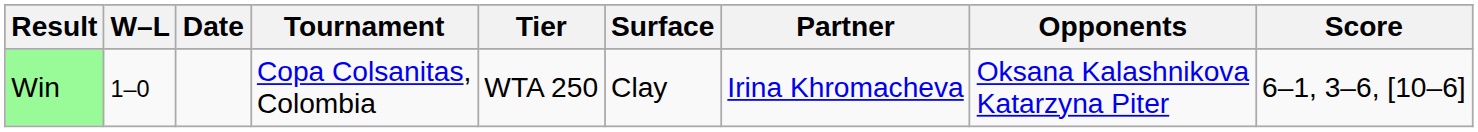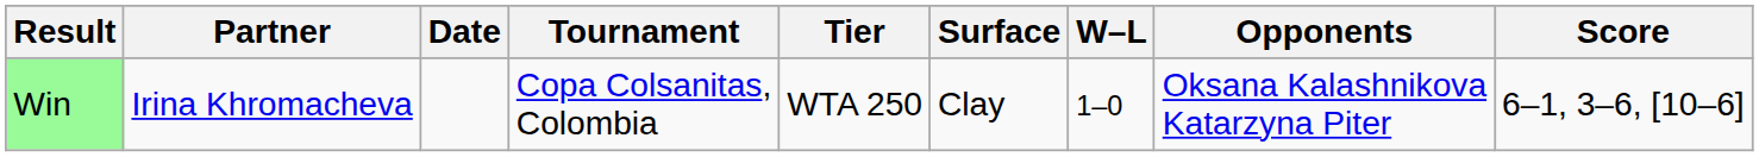columns swapped: W–L <-> Partner
